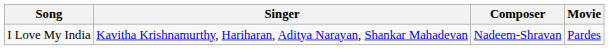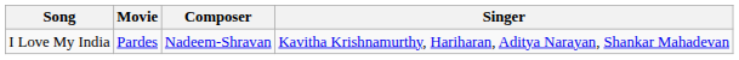columns swapped: Movie <-> Singer
